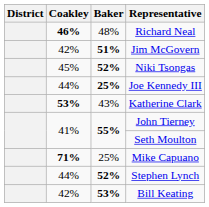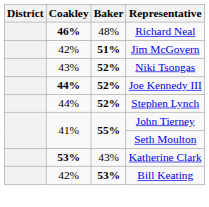Niki Tsongas | Coakley: 45% -> 43%
Joe Kennedy III | Coakley: normal -> bold
Joe Kennedy III | Baker: 25% -> 52%
rows swapped: Katherine Clark <-> Stephen Lynch
- row: 71% | 25% | Mike Capuano
